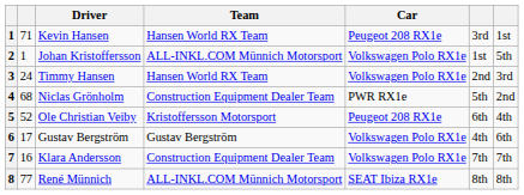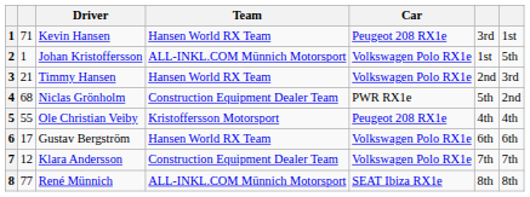3 | column 2: 24 -> 21
5 | column 2: 52 -> 55
5 | column 6: 6th -> 4th
6 | Team: Gustav Bergström -> Hansen World RX Team
6 | column 6: 4th -> 6th
7 | column 2: 16 -> 12
